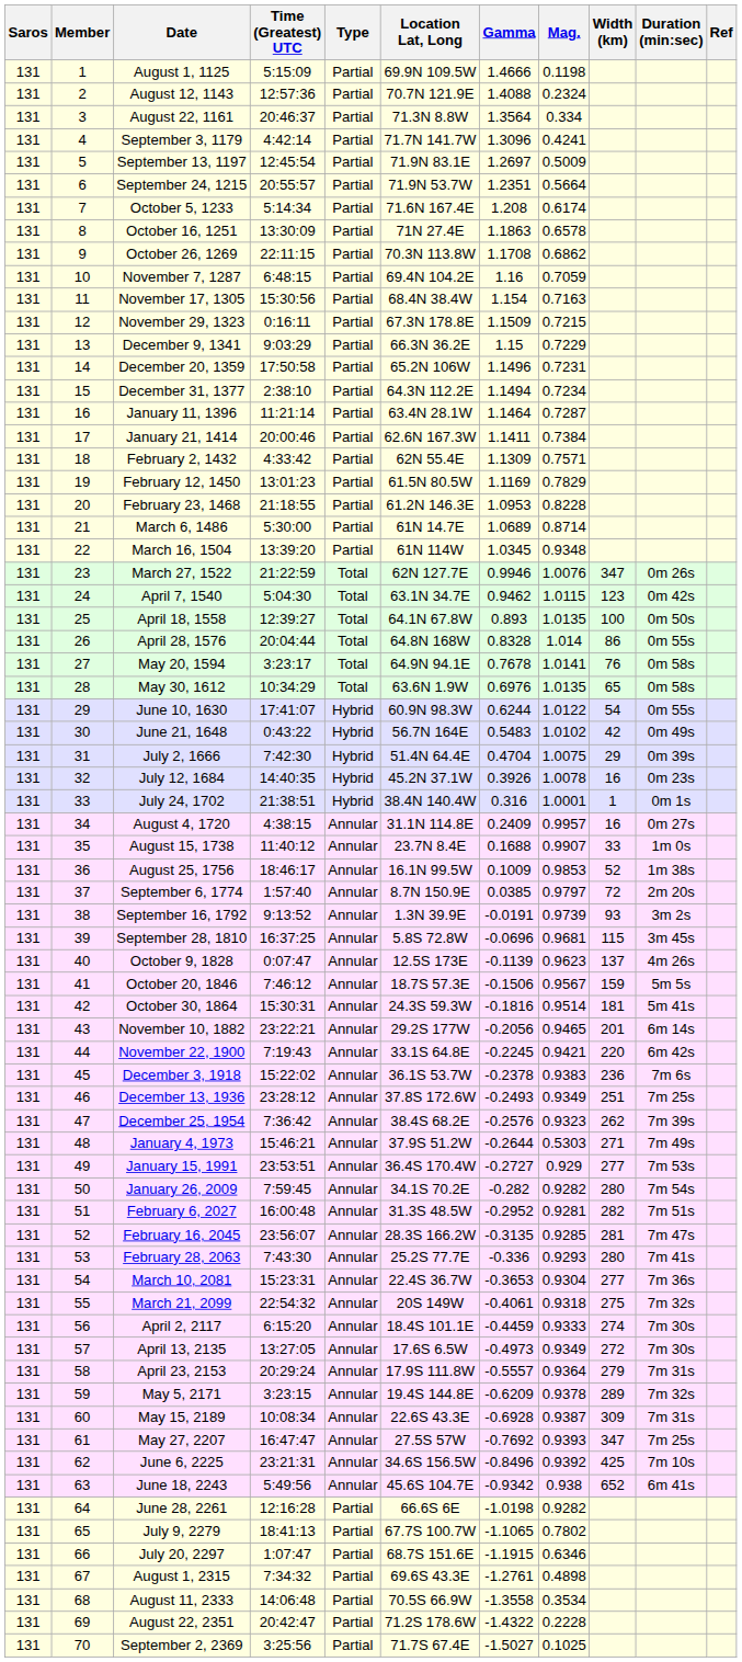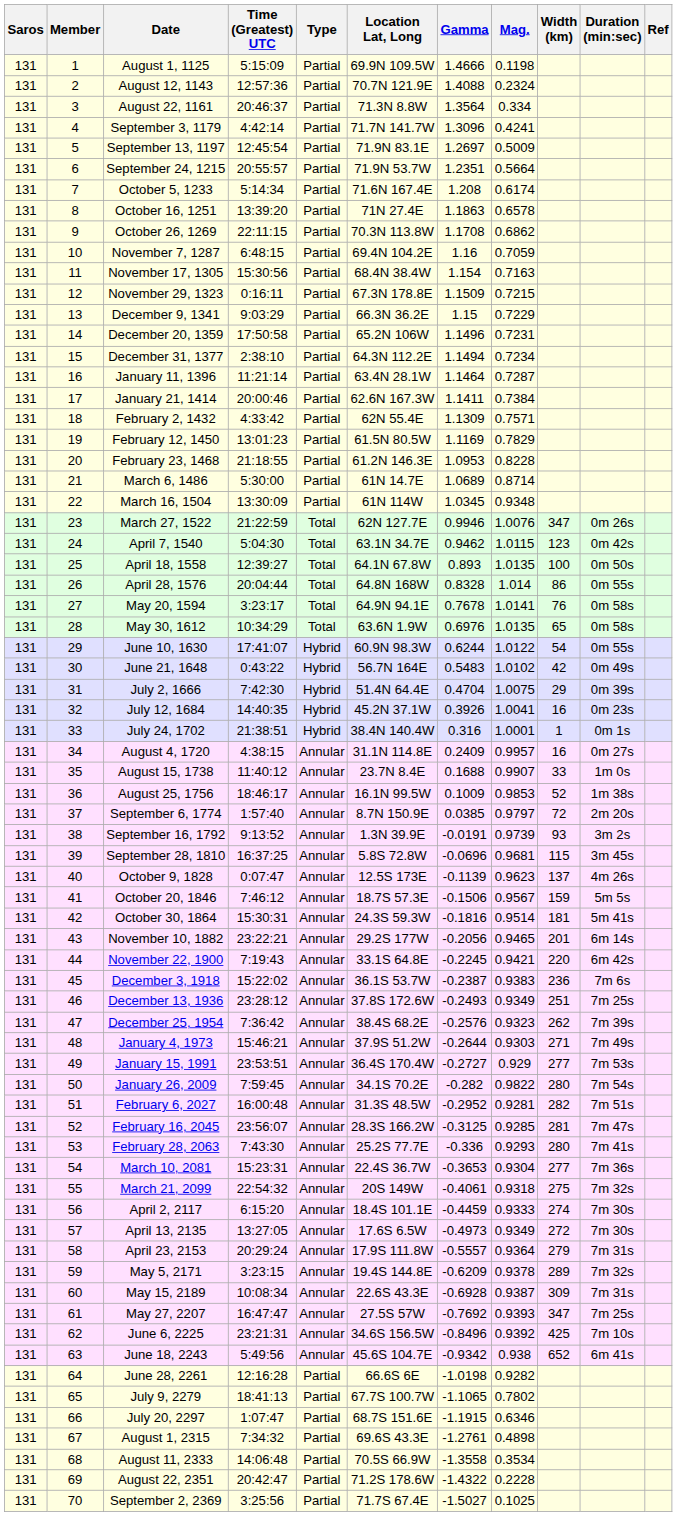October 16, 1251 | Time (Greatest) UTC: 13:30:09 -> 13:39:20
March 16, 1504 | Time (Greatest) UTC: 13:39:20 -> 13:30:09
July 12, 1684 | Mag.: 1.0078 -> 1.0041
December 3, 1918 | Gamma: -0.2378 -> -0.2387
January 4, 1973 | Mag.: 0.5303 -> 0.9303
January 26, 2009 | Mag.: 0.9282 -> 0.9822
February 16, 2045 | Gamma: -0.3135 -> -0.3125
